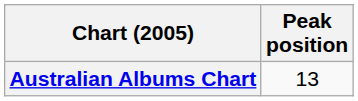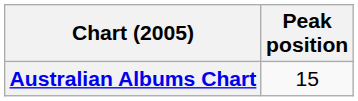Australian Albums Chart | Peak position: 13 -> 15
